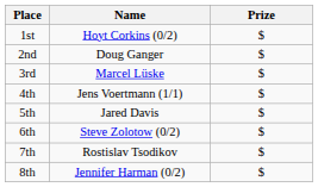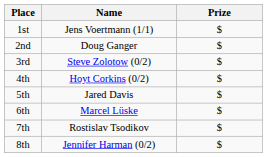1st | Name: Hoyt Corkins (0/2) -> Jens Voertmann (1/1)
3rd | Name: Marcel Lüske -> Steve Zolotow (0/2)
4th | Name: Jens Voertmann (1/1) -> Hoyt Corkins (0/2)
6th | Name: Steve Zolotow (0/2) -> Marcel Lüske
